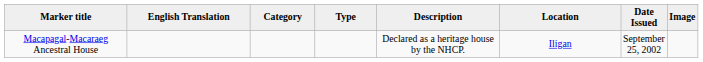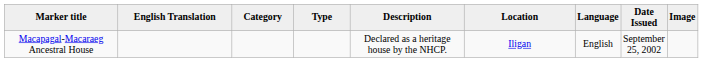+ column: Language | English
